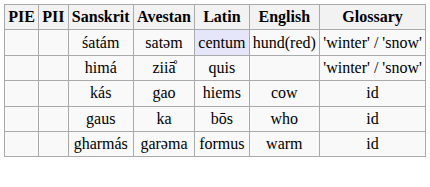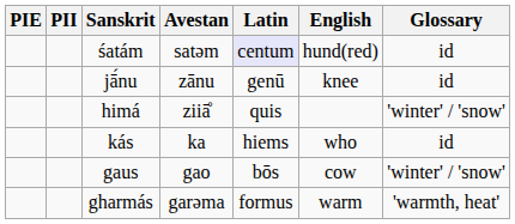śatám | Glossary: 'winter' / 'snow' -> id
+ row: jā́nu | zānu | genū | knee | id
kás | Avestan: gao -> ka
kás | English: cow -> who
gaus | Avestan: ka -> gao
gaus | English: who -> cow
gaus | Glossary: id -> 'winter' / 'snow'
gharmás | Glossary: id -> 'warmth, heat'
